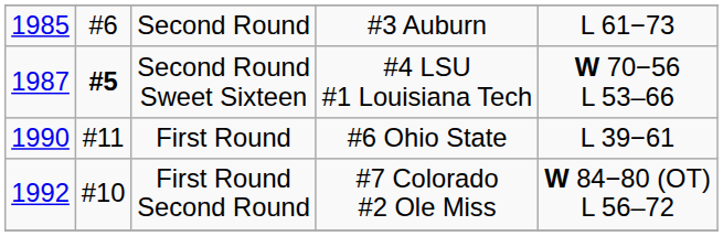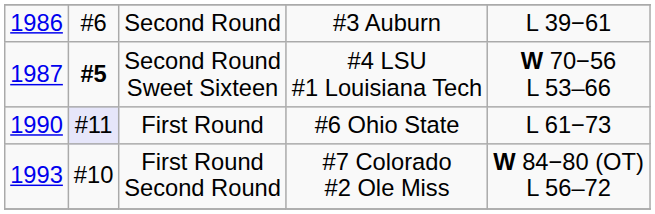Second Round | column 1: 1985 -> 1986
Second Round | column 5: L 61−73 -> L 39−61
First Round | column 2: no background -> lavender background
First Round | column 5: L 39−61 -> L 61−73
First Round Second Round | column 1: 1992 -> 1993
